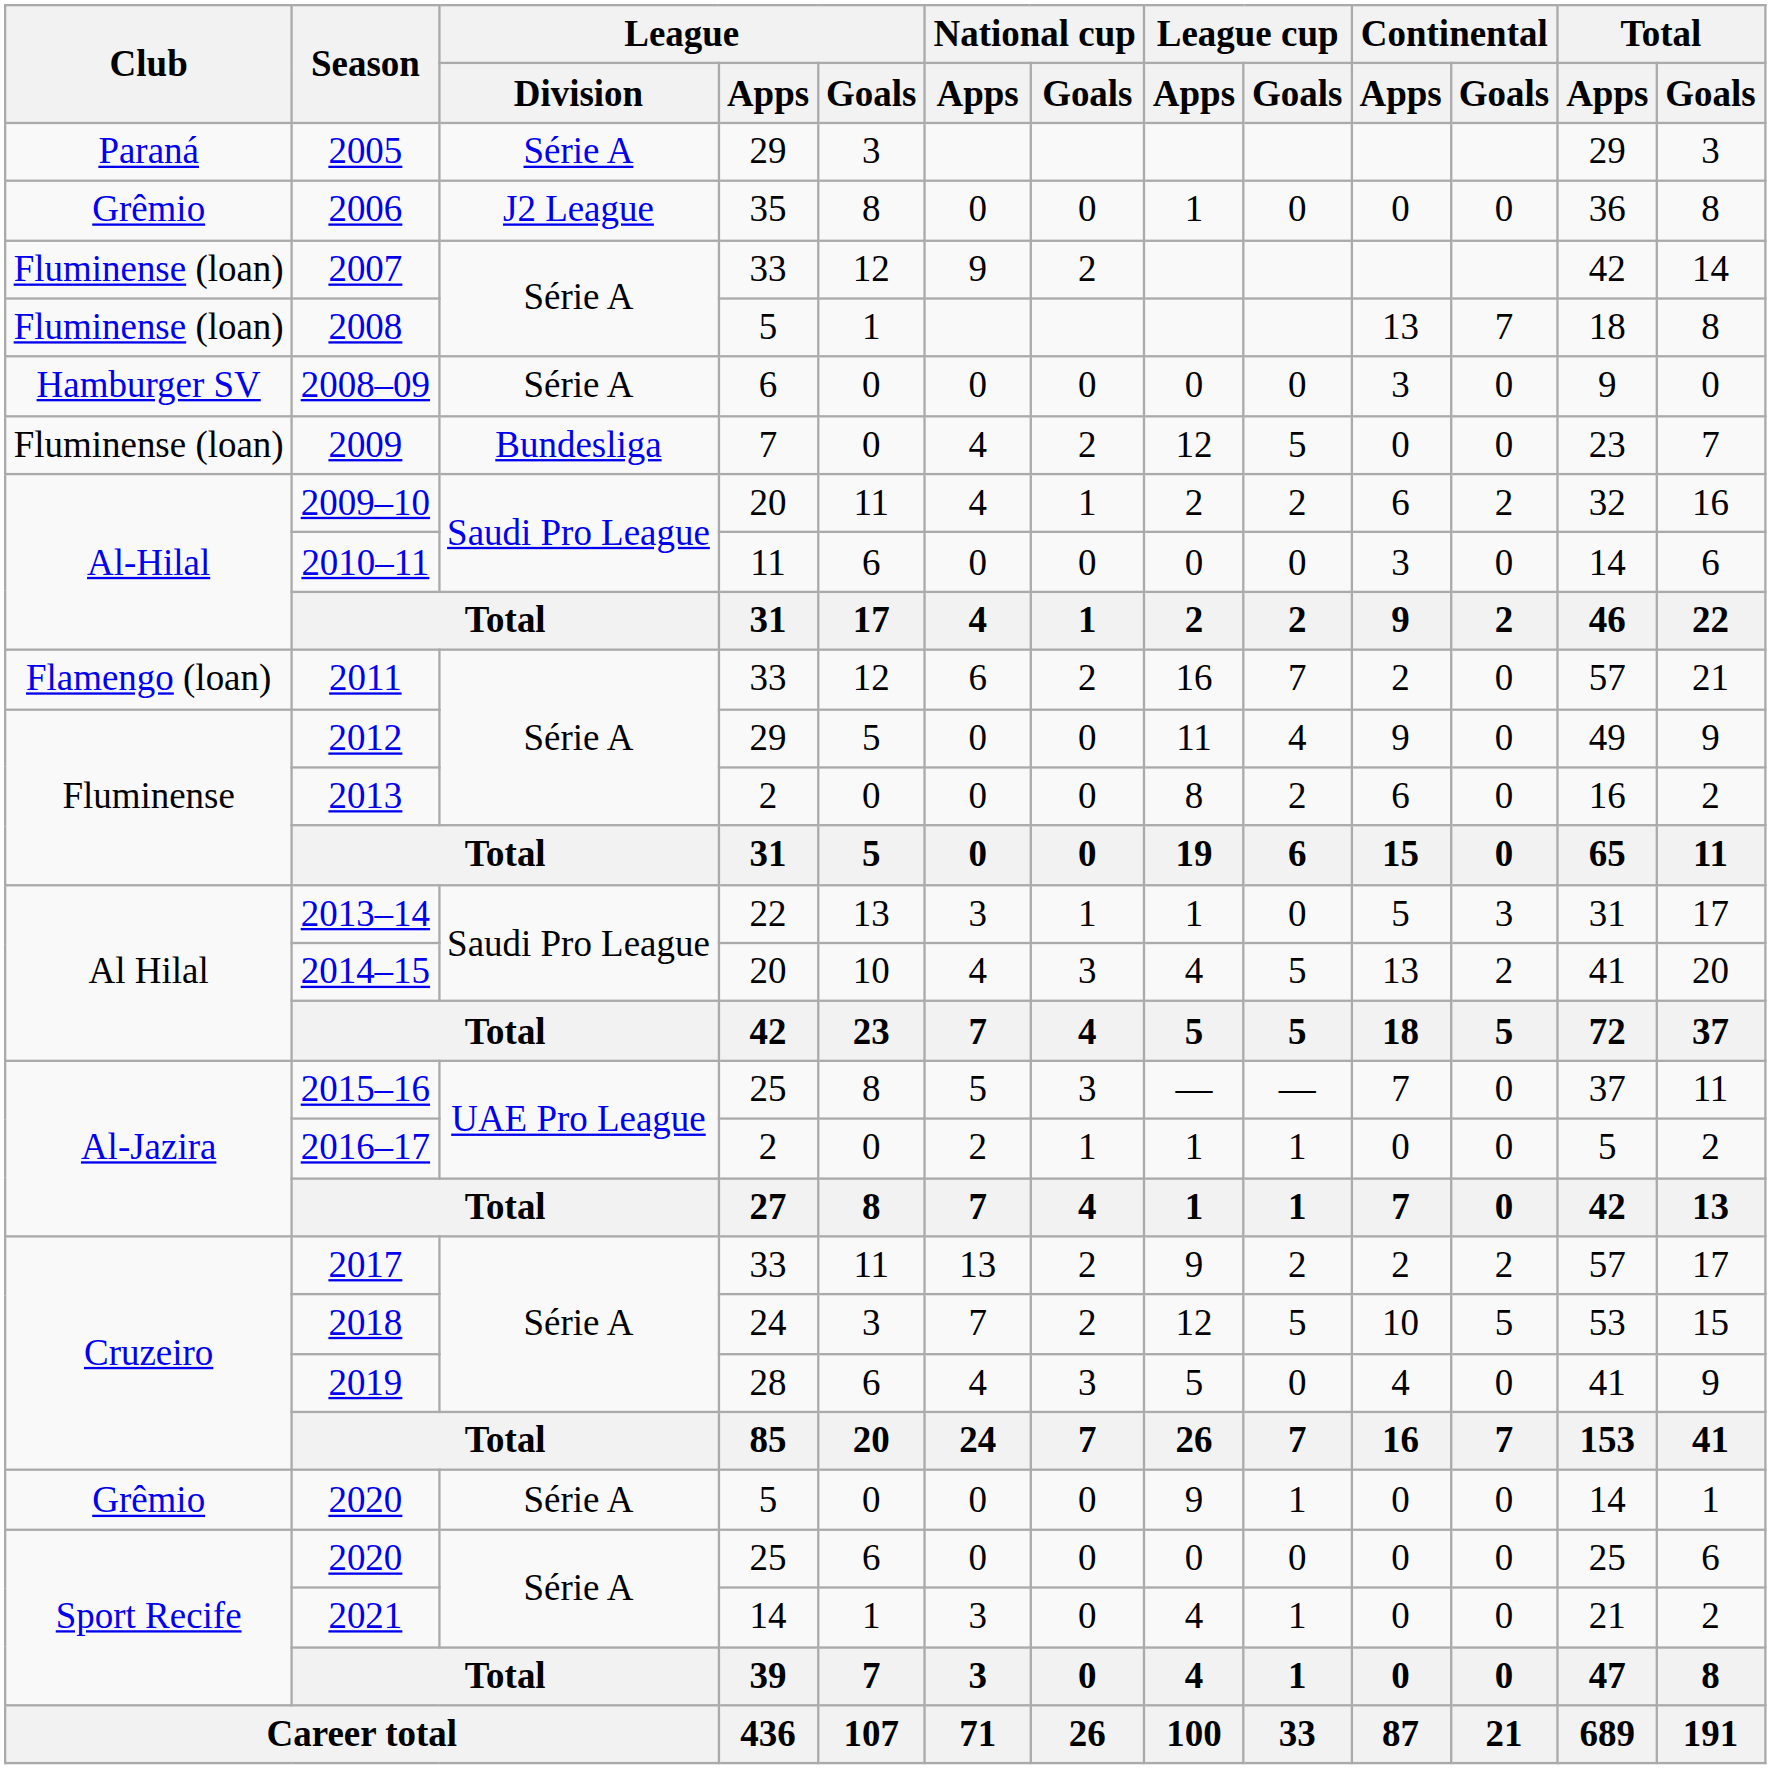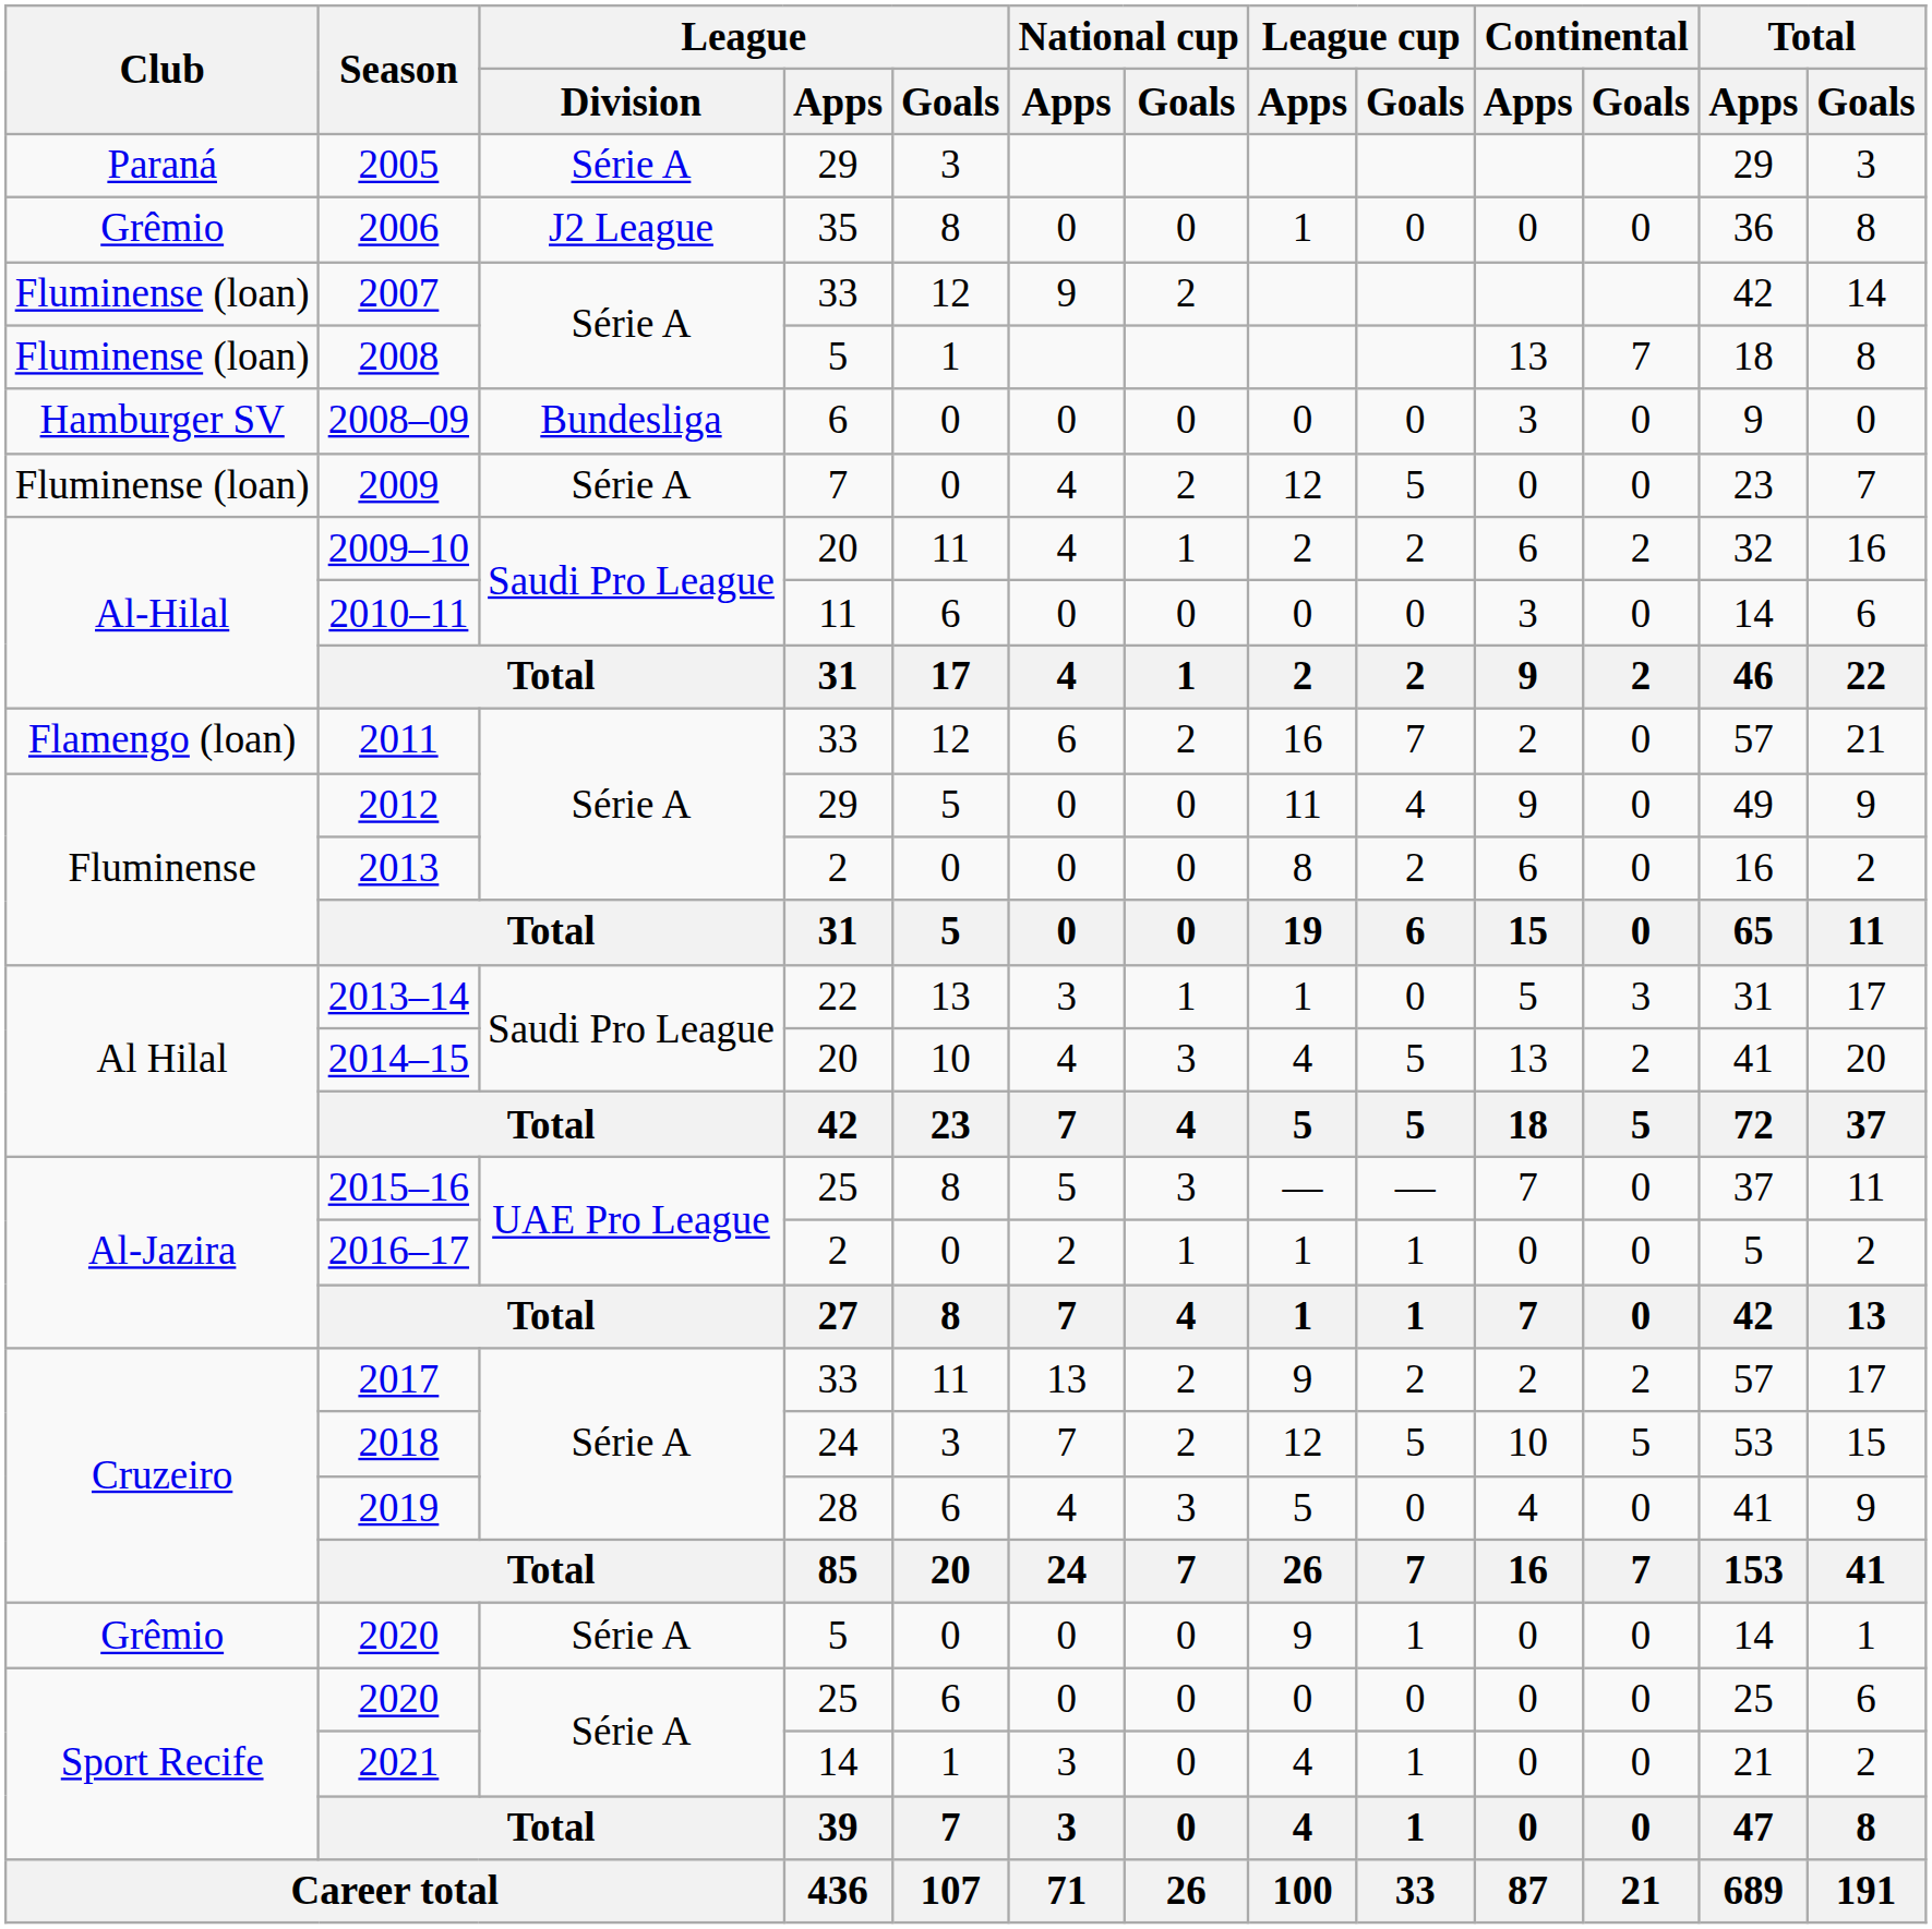2008–09 | League / Division: Série A -> Bundesliga
2009 | League / Division: Bundesliga -> Série A
